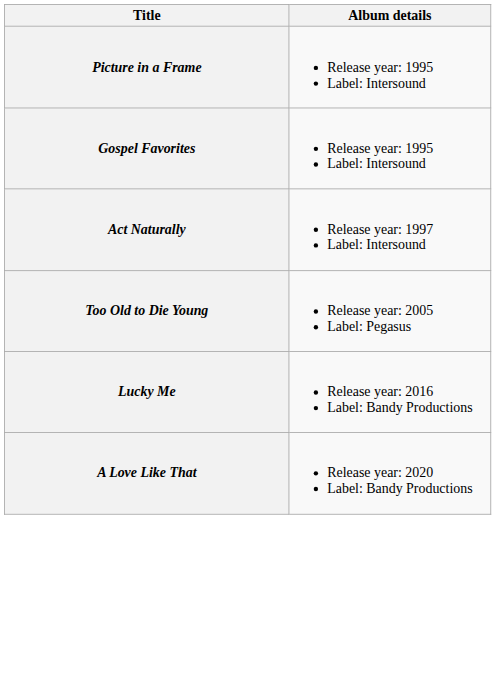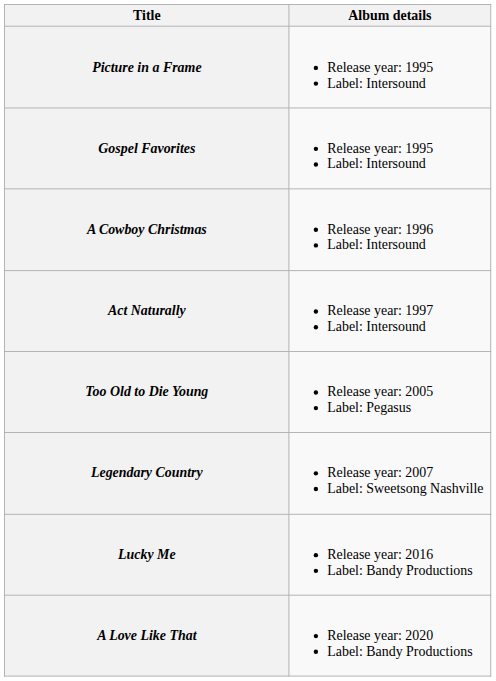+ row: A Cowboy Christmas | Release year: 1996 Label: Intersound
+ row: Legendary Country | Release year: 2007 Label: Sweetsong Nashville
